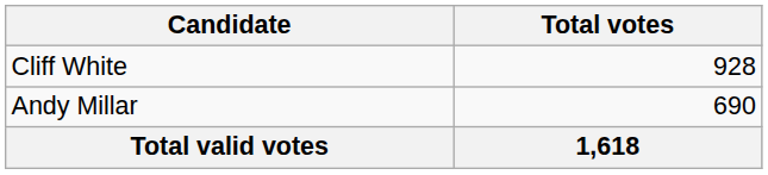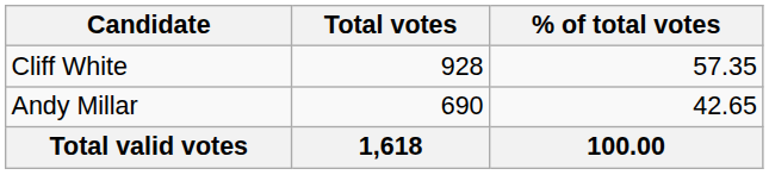+ column: % of total votes | 57.35 | 42.65 | 100.00
